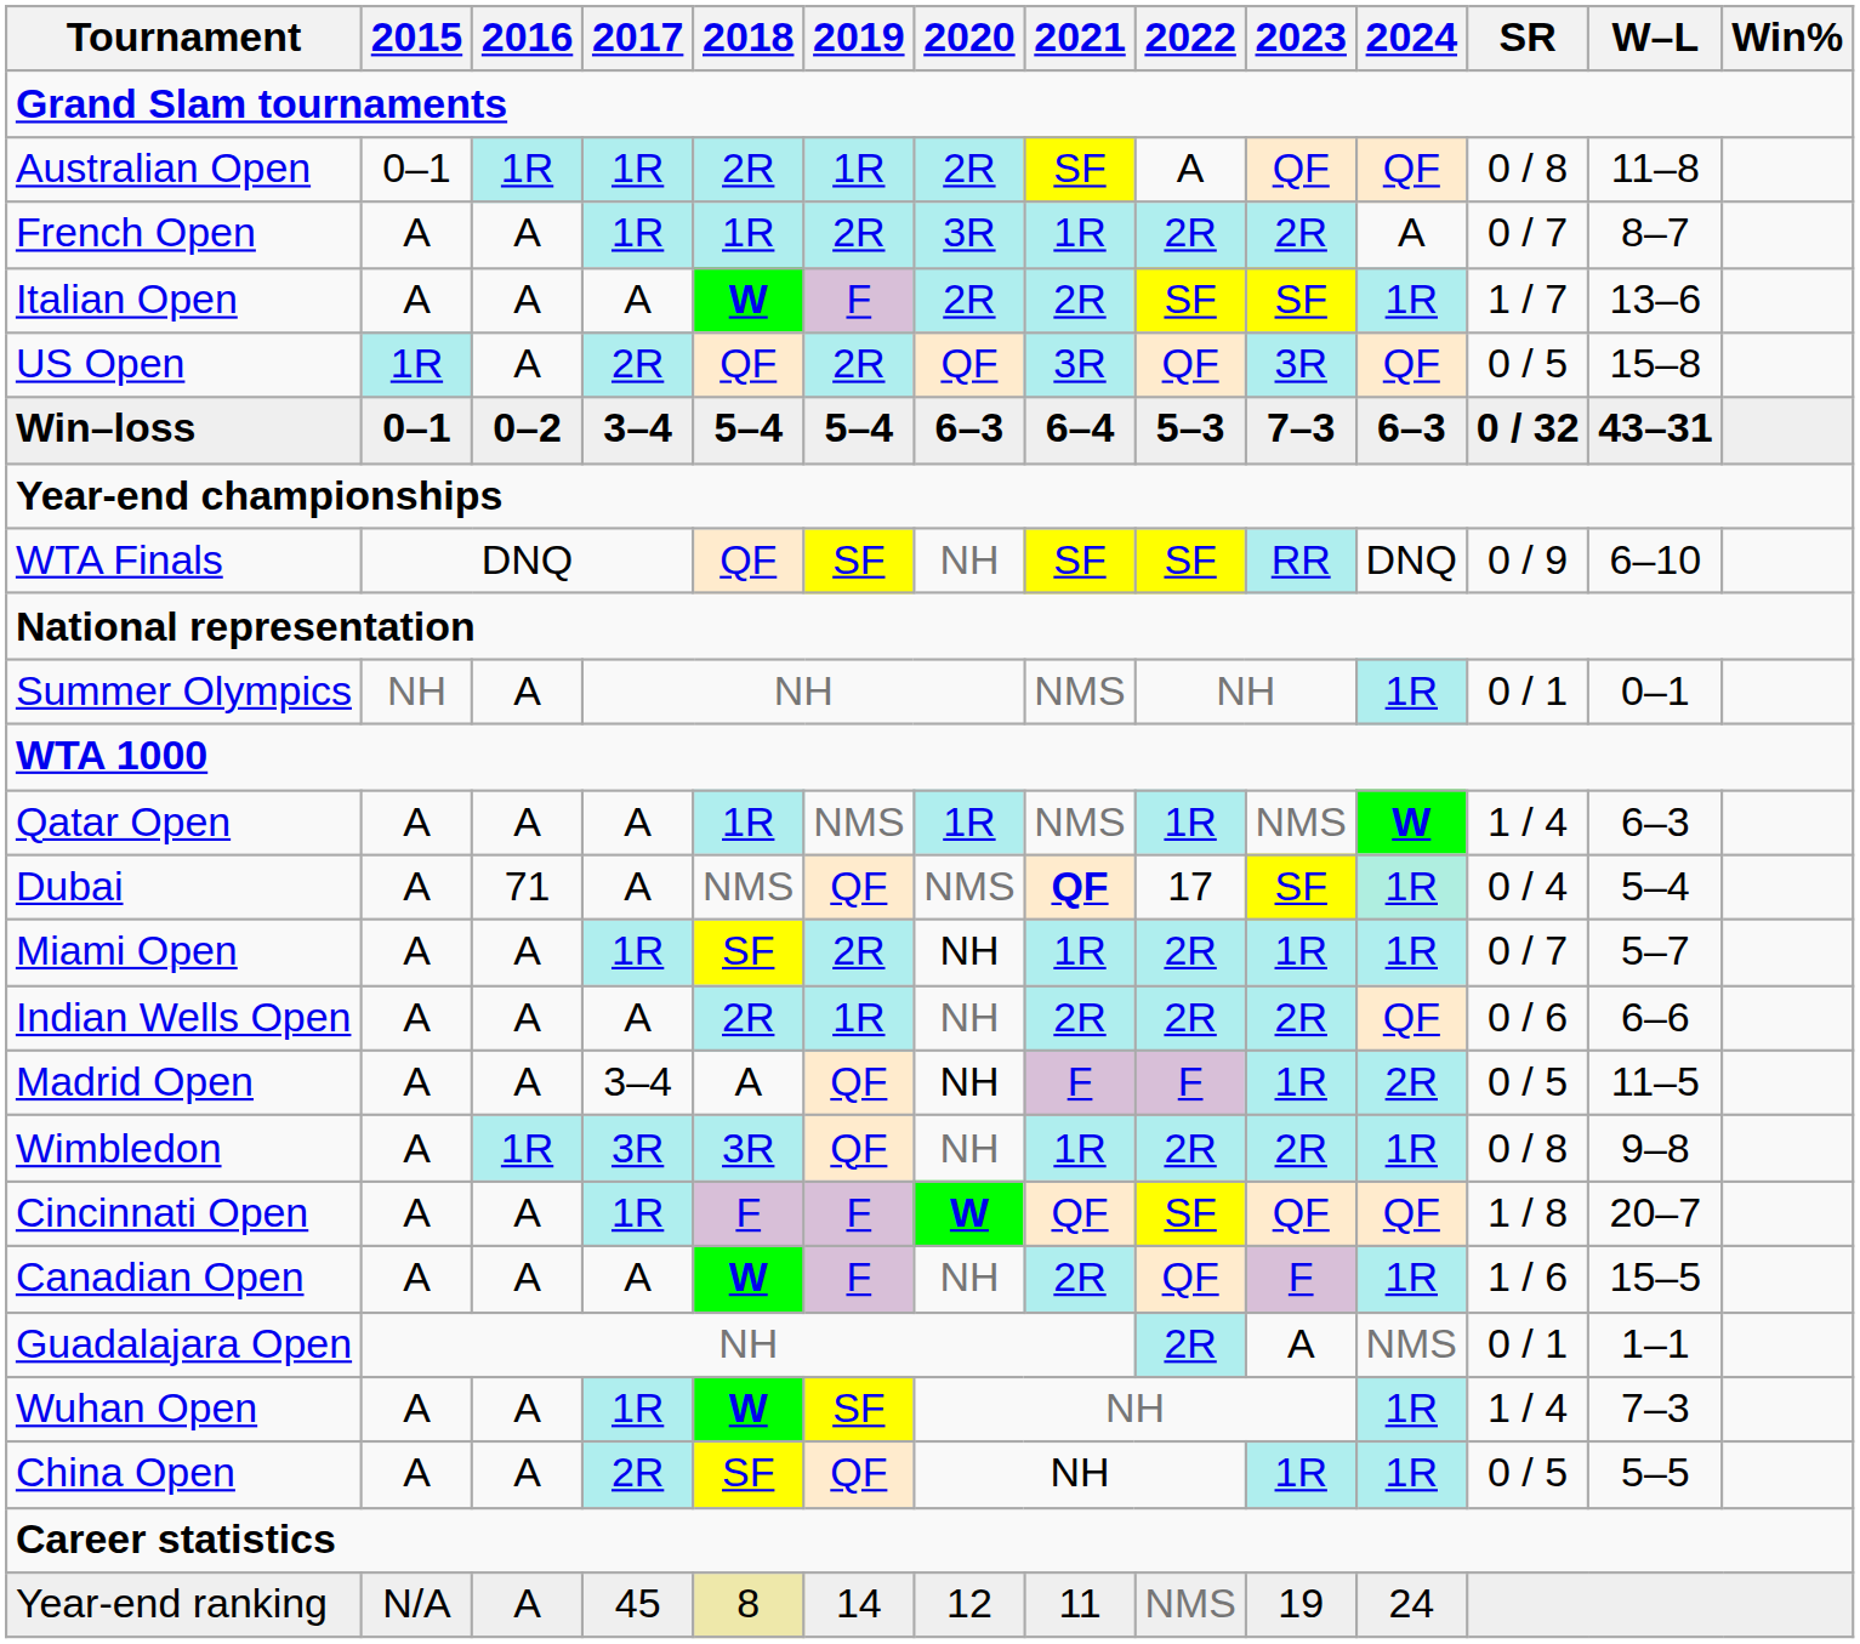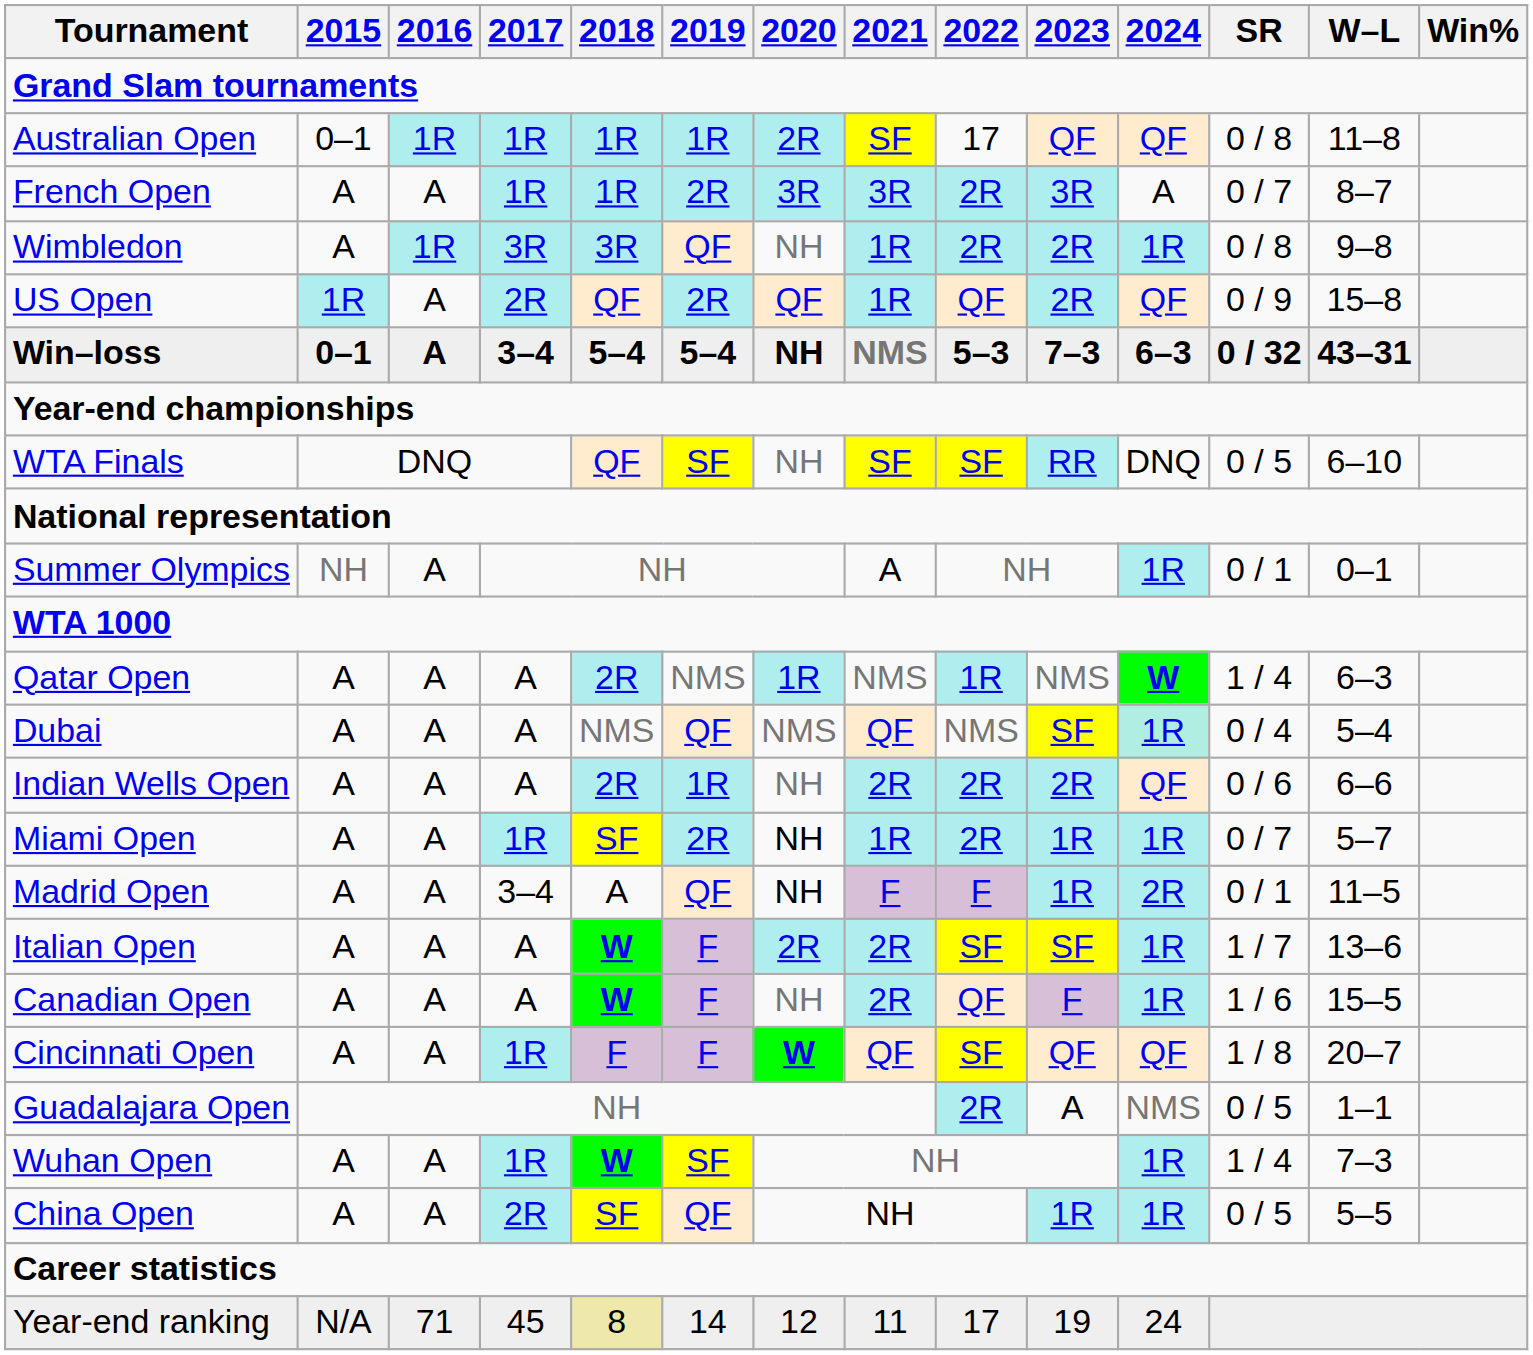Australian Open | 2018: 2R -> 1R
Australian Open | 2022: A -> 17
French Open | 2021: 1R -> 3R
French Open | 2023: 2R -> 3R
rows swapped: Wimbledon <-> Italian Open
US Open | 2021: 3R -> 1R
US Open | 2023: 3R -> 2R
US Open | SR: 0 / 5 -> 0 / 9
Win–loss | 2016: 0–2 -> A
Win–loss | 2020: 6–3 -> NH
Win–loss | 2021: 6–4 -> NMS
WTA Finals | SR: 0 / 9 -> 0 / 5
Summer Olympics | 2021: NMS -> A
Qatar Open | 2018: 1R -> 2R
Dubai | 2016: 71 -> A
Dubai | 2021: bold -> normal
Dubai | 2022: 17 -> NMS
rows swapped: Indian Wells Open <-> Miami Open
Madrid Open | SR: 0 / 5 -> 0 / 1
rows swapped: Canadian Open <-> Cincinnati Open
Guadalajara Open | SR: 0 / 1 -> 0 / 5
Year-end ranking | 2016: A -> 71
Year-end ranking | 2022: NMS -> 17
